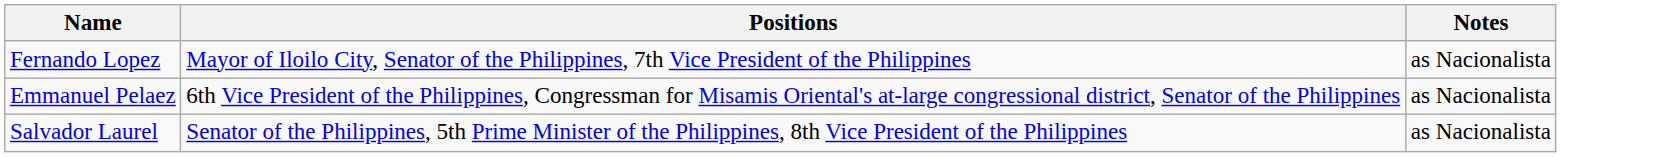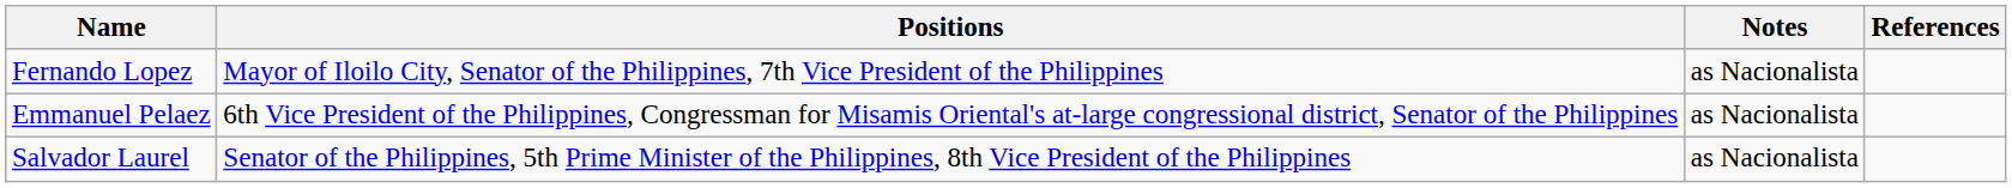+ column: References
